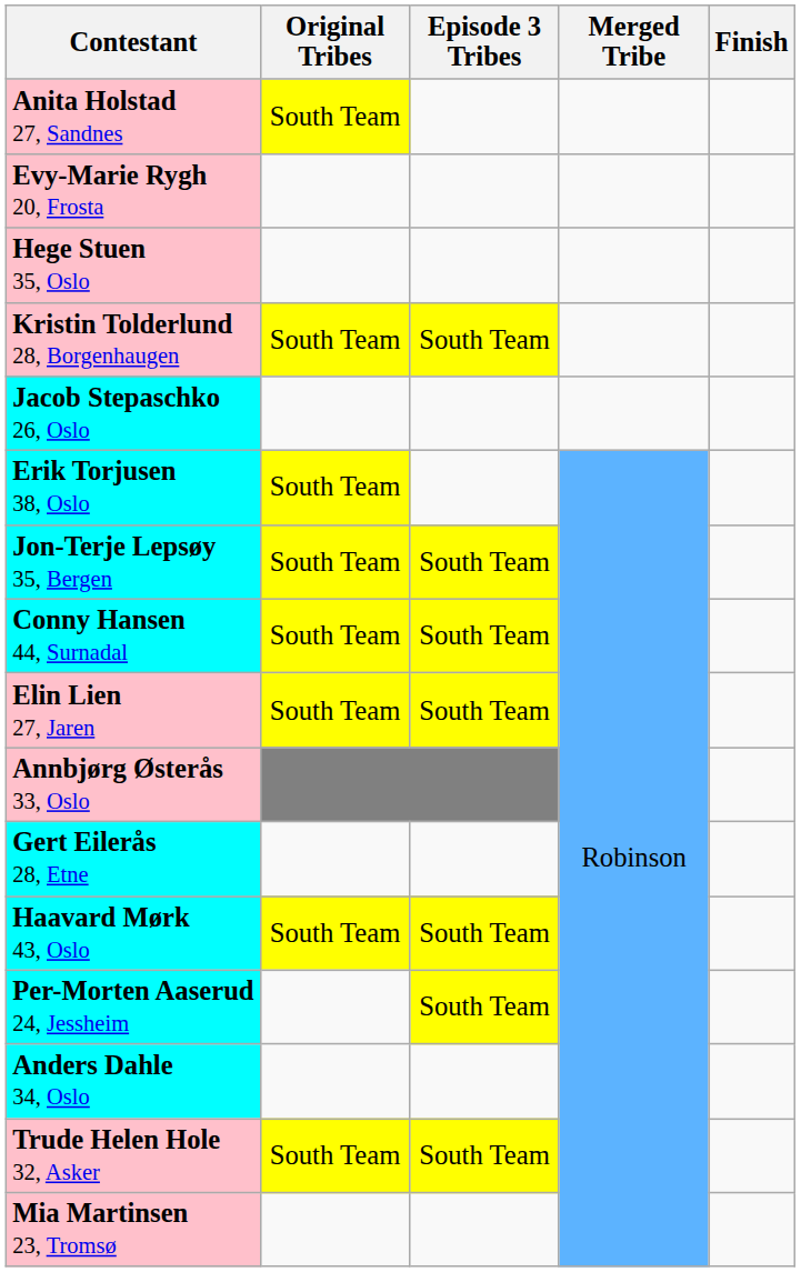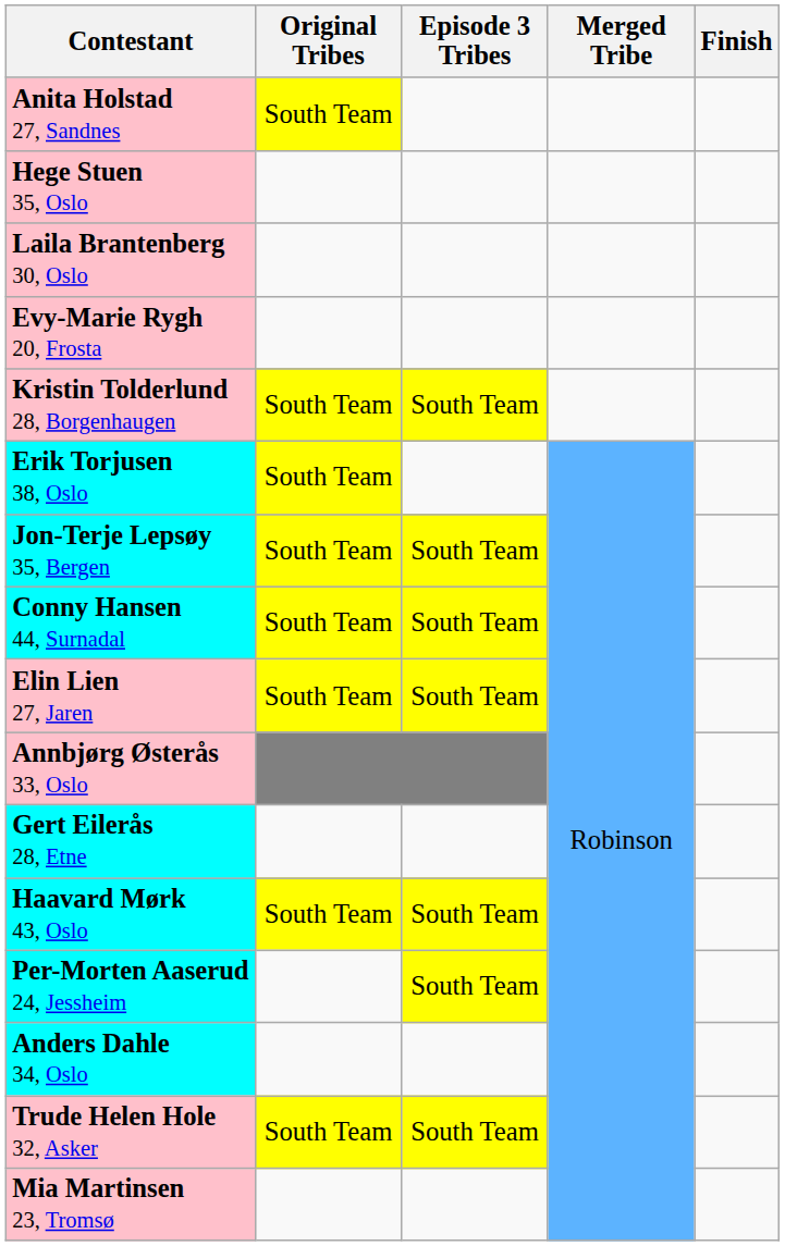rows swapped: Hege Stuen 35, Oslo <-> Evy-Marie Rygh 20, Frosta
+ row: Laila Brantenberg 30, Oslo
- row: Jacob Stepaschko 26, Oslo
